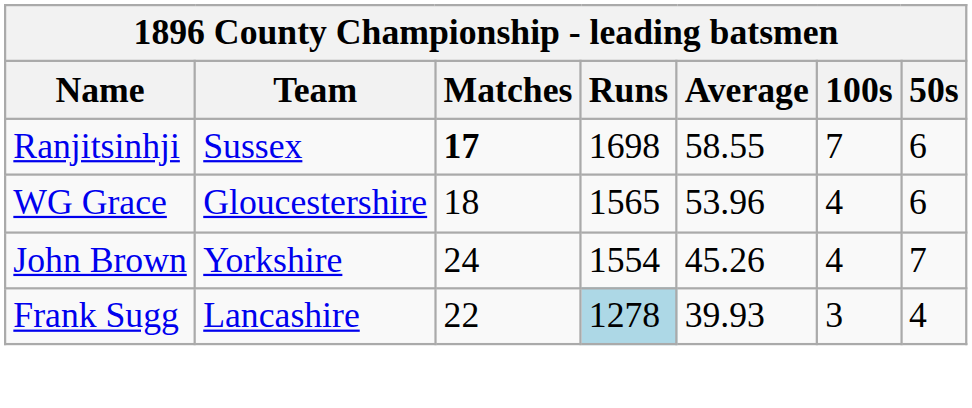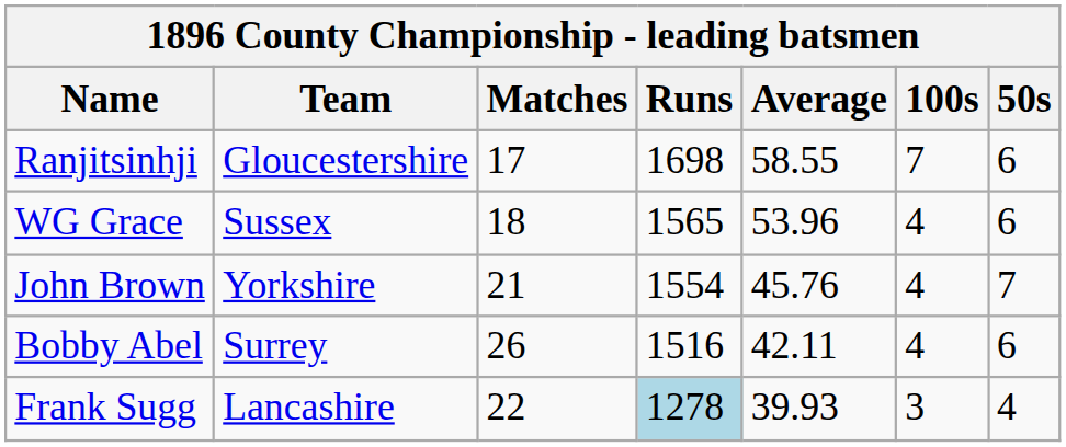Ranjitsinhji | Team: Sussex -> Gloucestershire
Ranjitsinhji | Matches: bold -> normal
WG Grace | Team: Gloucestershire -> Sussex
John Brown | Matches: 24 -> 21
John Brown | Average: 45.26 -> 45.76
+ row: Bobby Abel | Surrey | 26 | 1516 | 42.11 | 4 | 6
